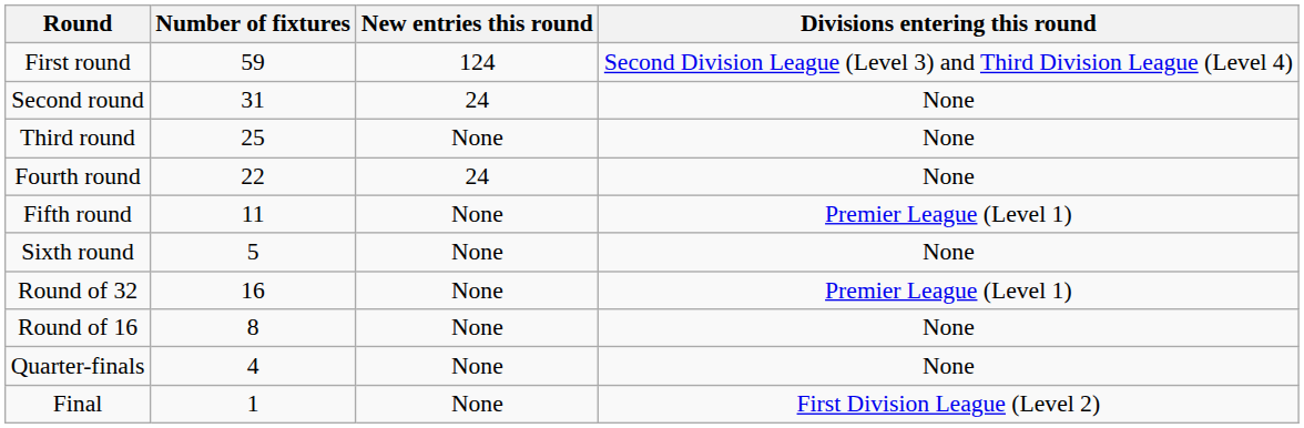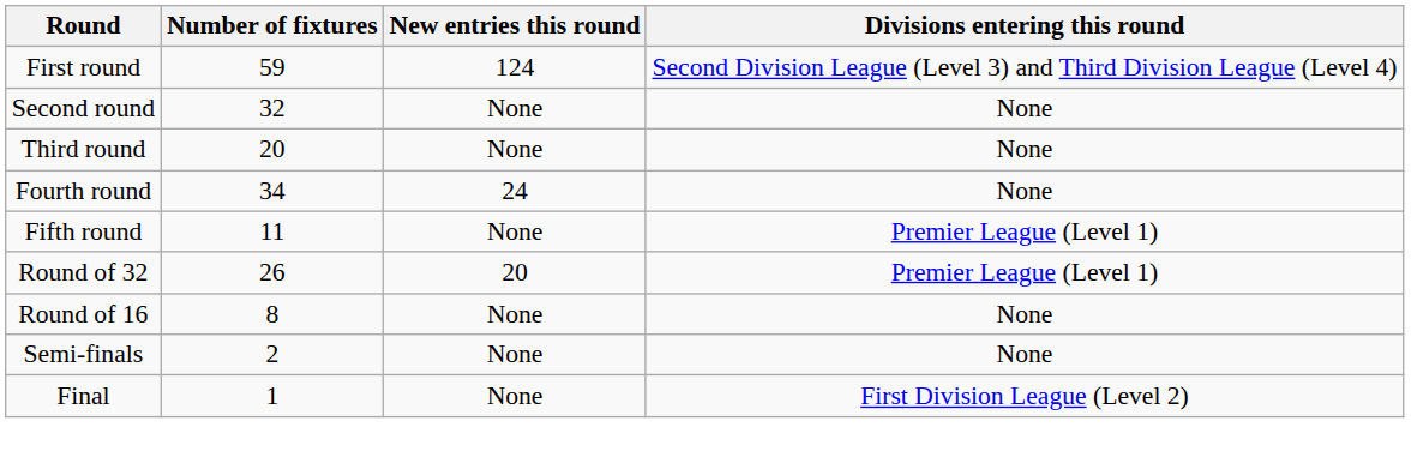Second round | Number of fixtures: 31 -> 32
Second round | New entries this round: 24 -> None
Third round | Number of fixtures: 25 -> 20
Fourth round | Number of fixtures: 22 -> 34
- row: Sixth round | 5 | None | None
Round of 32 | Number of fixtures: 16 -> 26
Round of 32 | New entries this round: None -> 20
- row: Quarter-finals | 4 | None | None
+ row: Semi-finals | 2 | None | None
